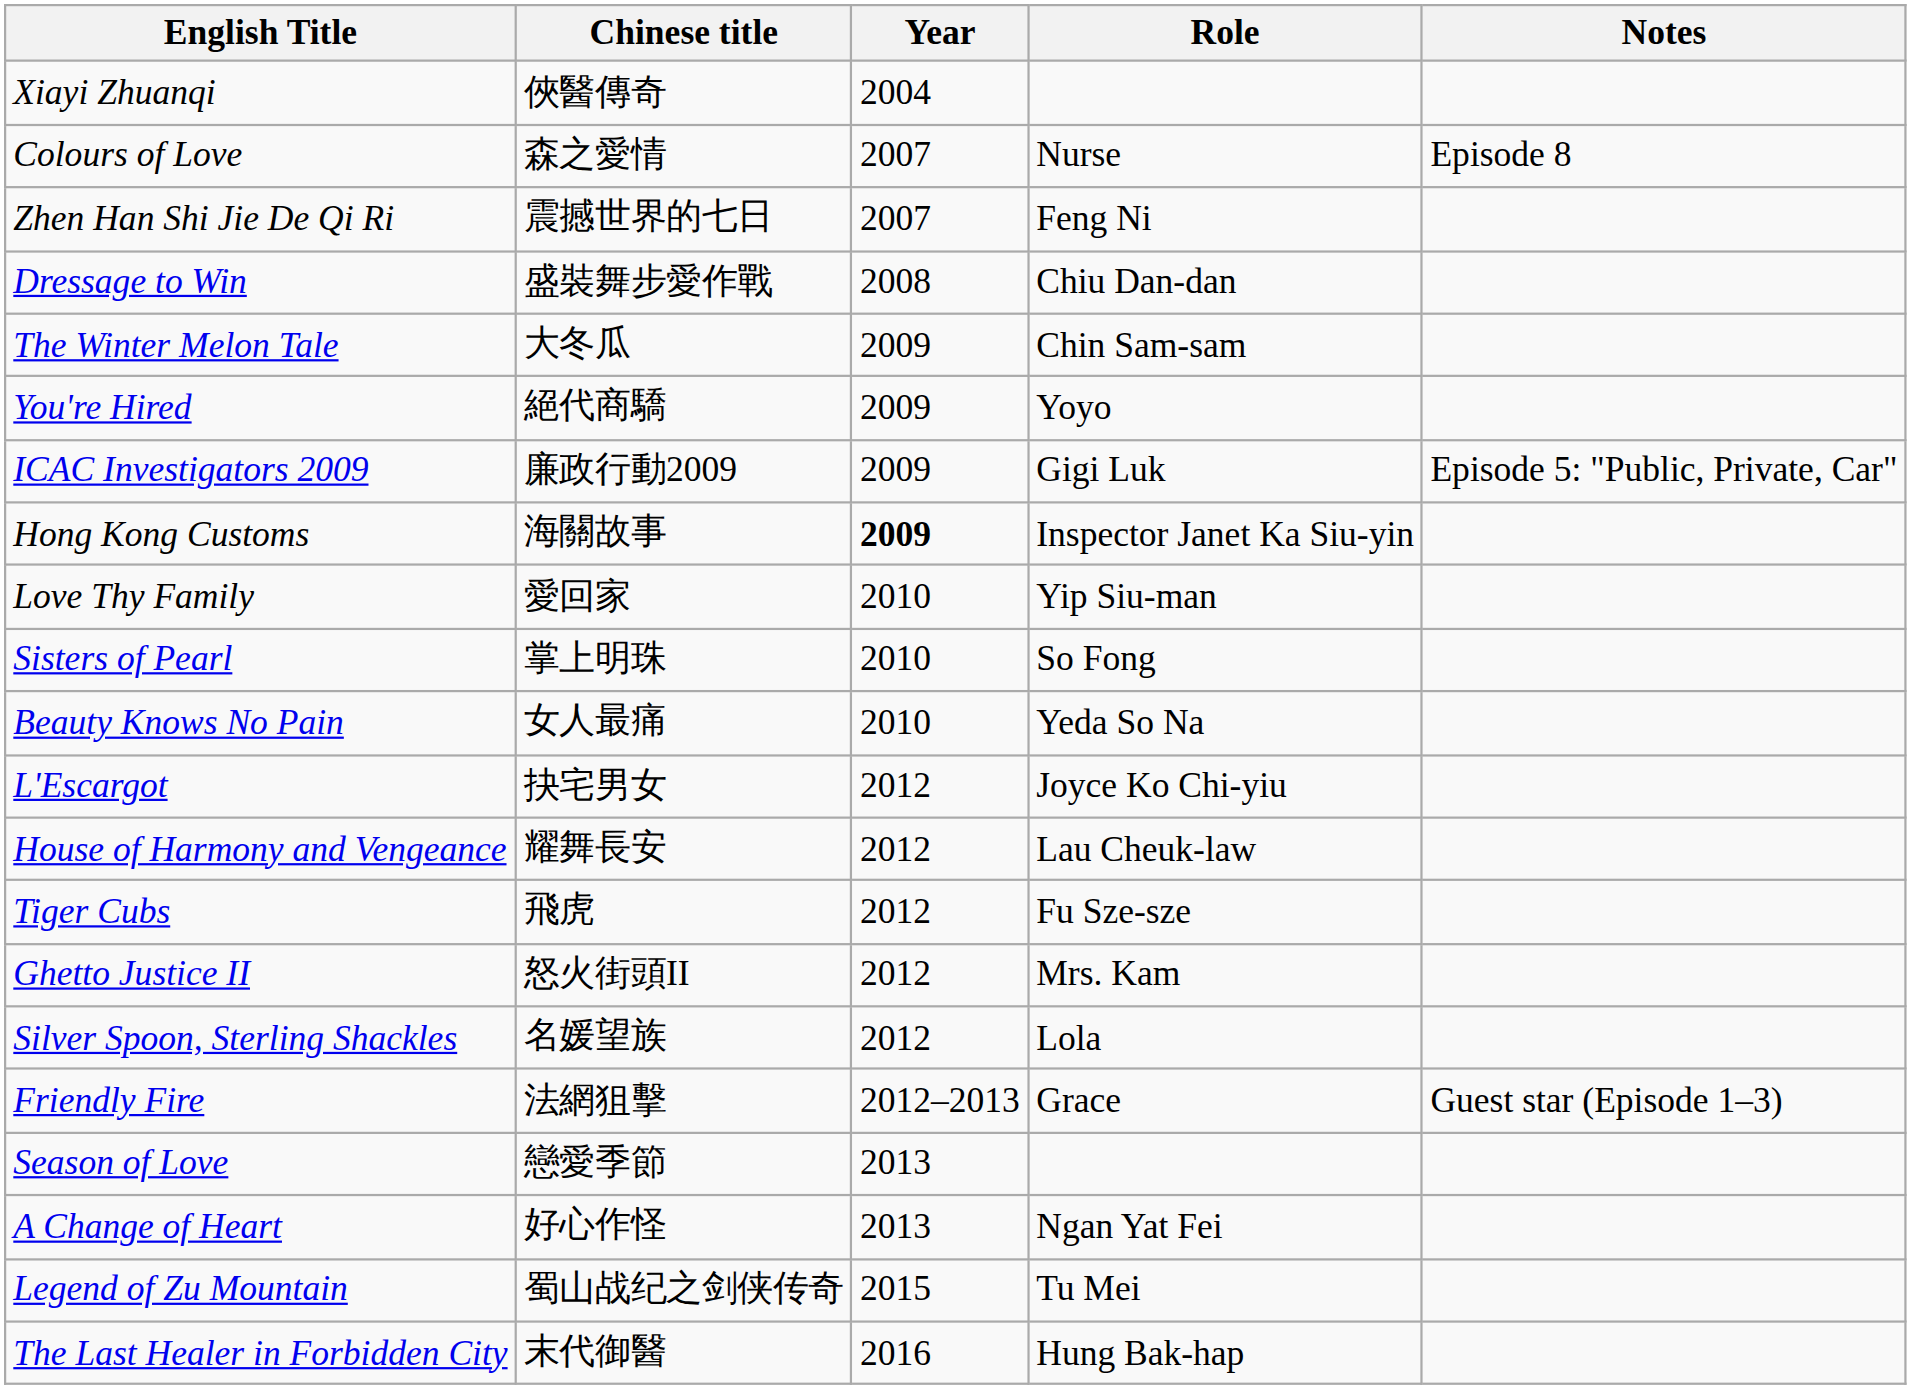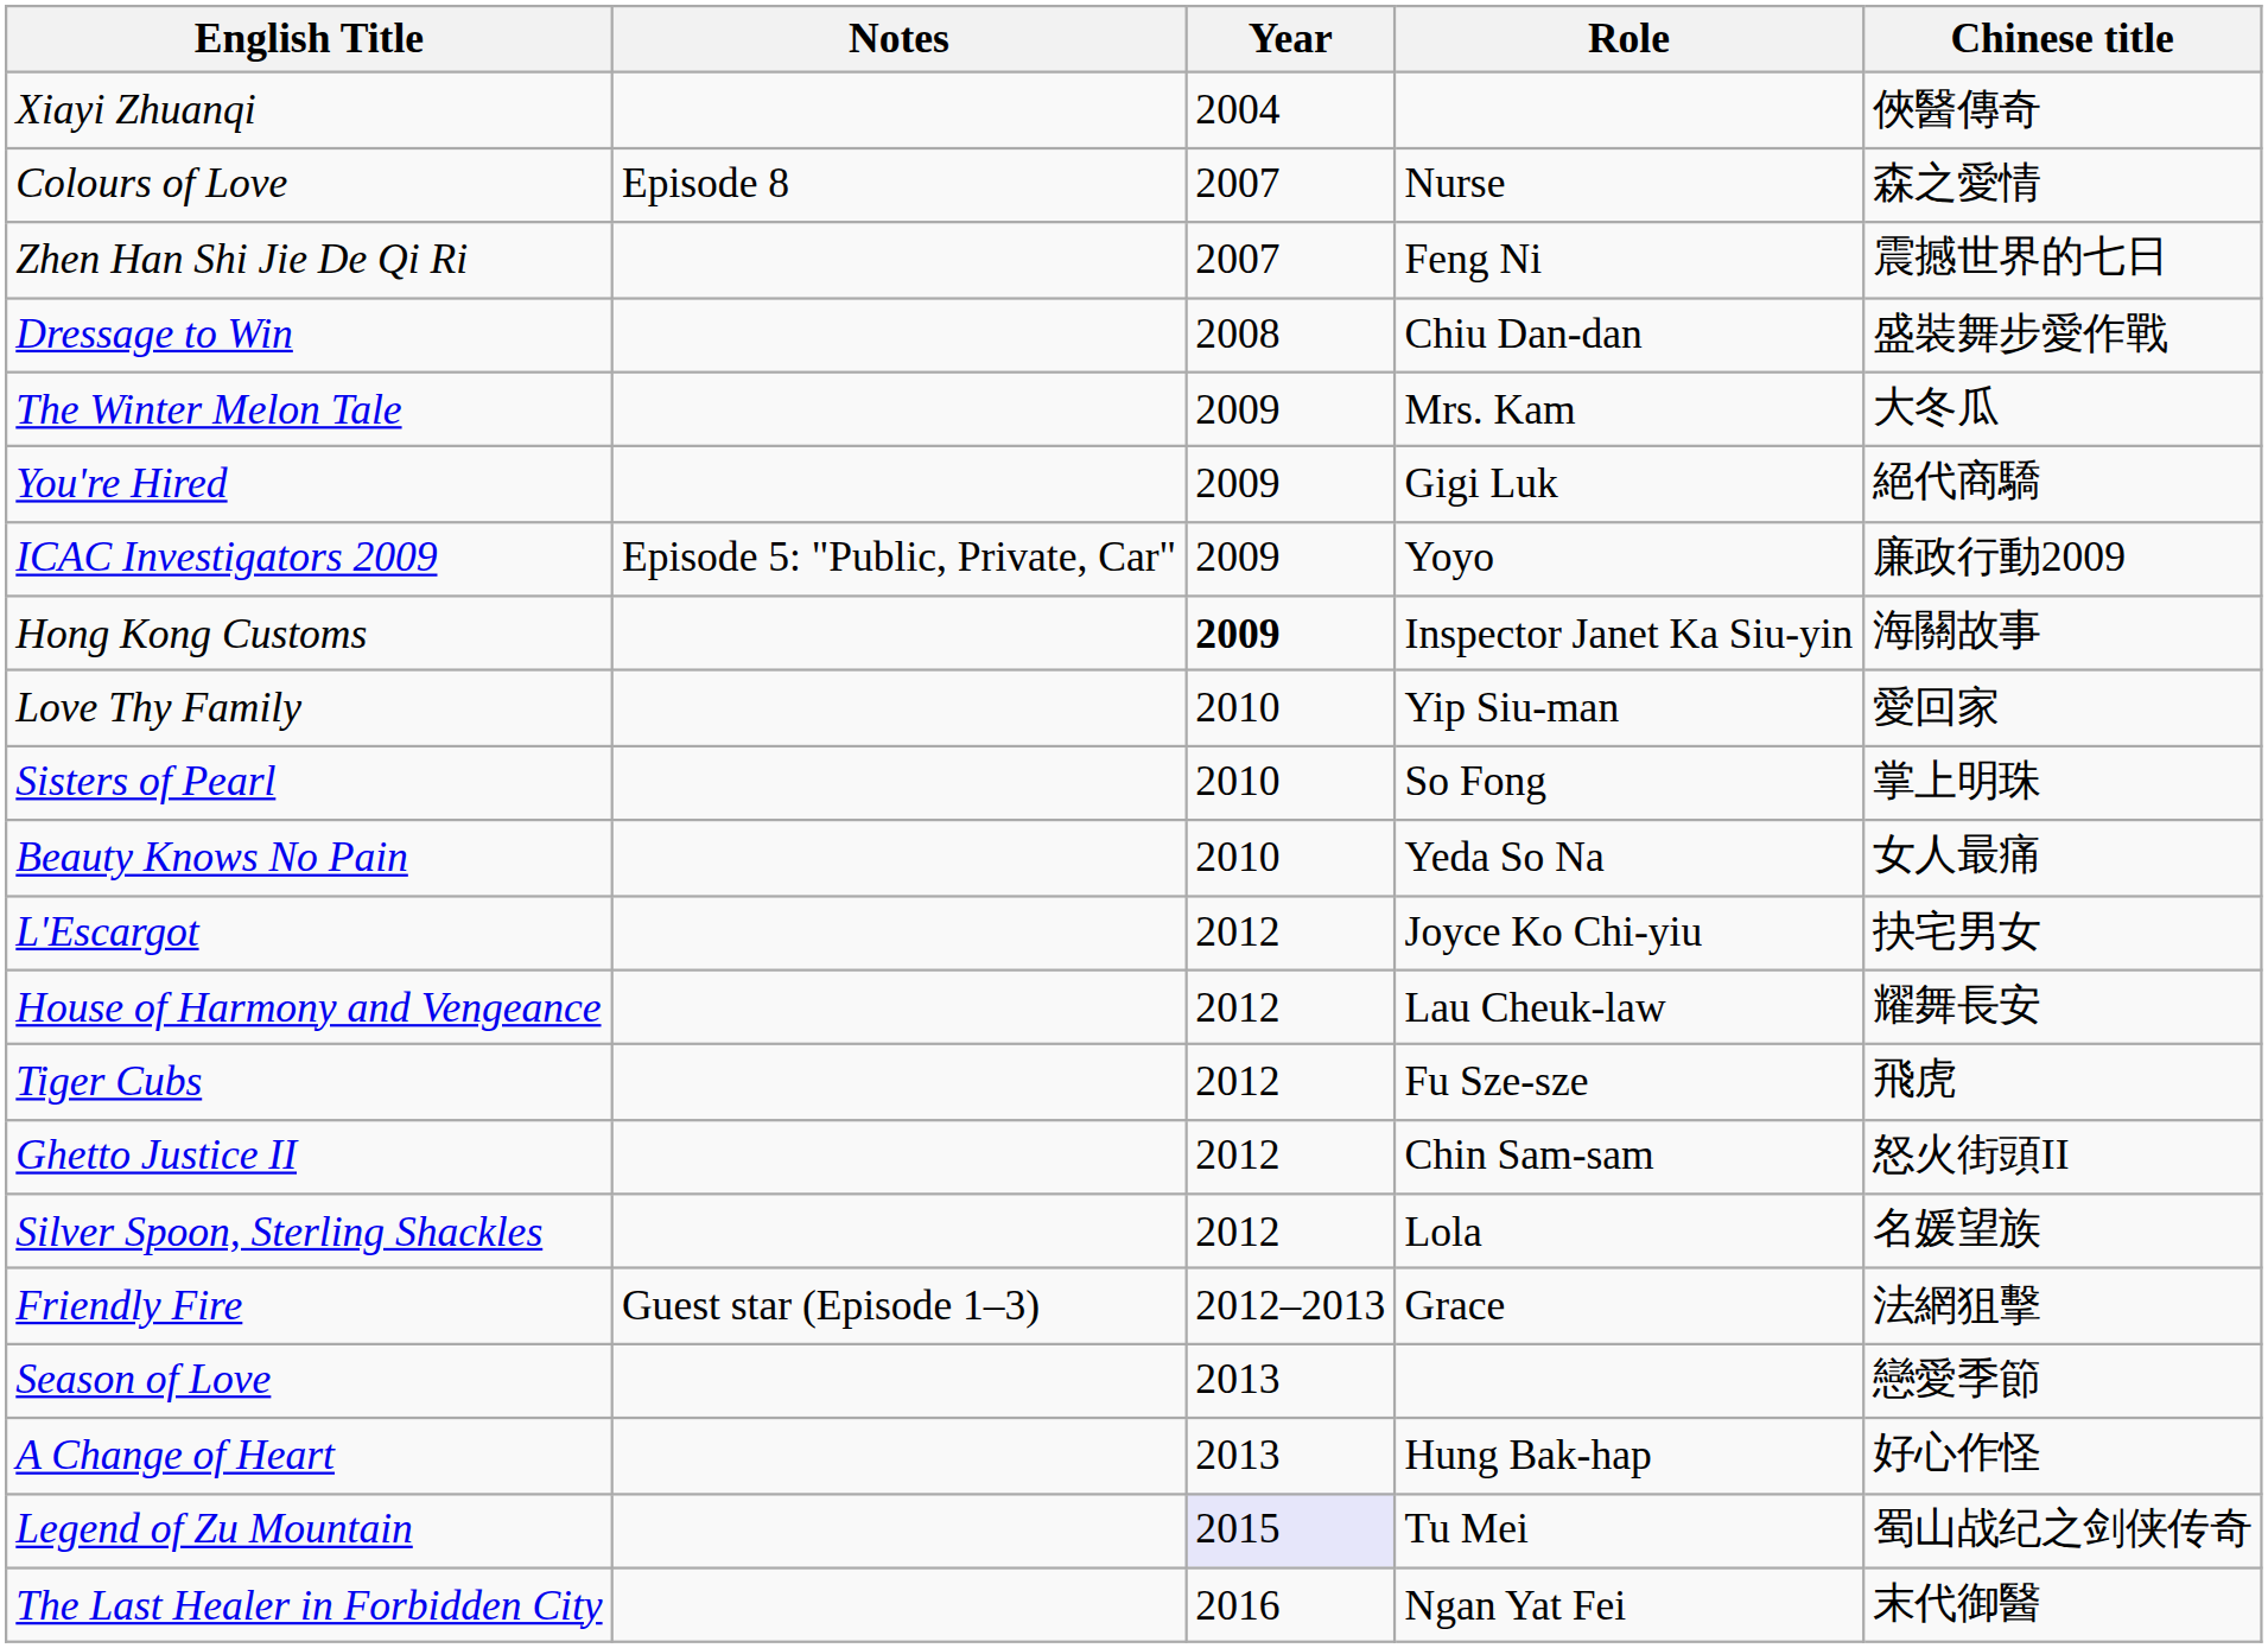columns swapped: Chinese title <-> Notes
The Winter Melon Tale | Role: Chin Sam-sam -> Mrs. Kam
You're Hired | Role: Yoyo -> Gigi Luk
ICAC Investigators 2009 | Role: Gigi Luk -> Yoyo
Ghetto Justice II | Role: Mrs. Kam -> Chin Sam-sam
A Change of Heart | Role: Ngan Yat Fei -> Hung Bak-hap
Legend of Zu Mountain | Year: no background -> lavender background
The Last Healer in Forbidden City | Role: Hung Bak-hap -> Ngan Yat Fei
